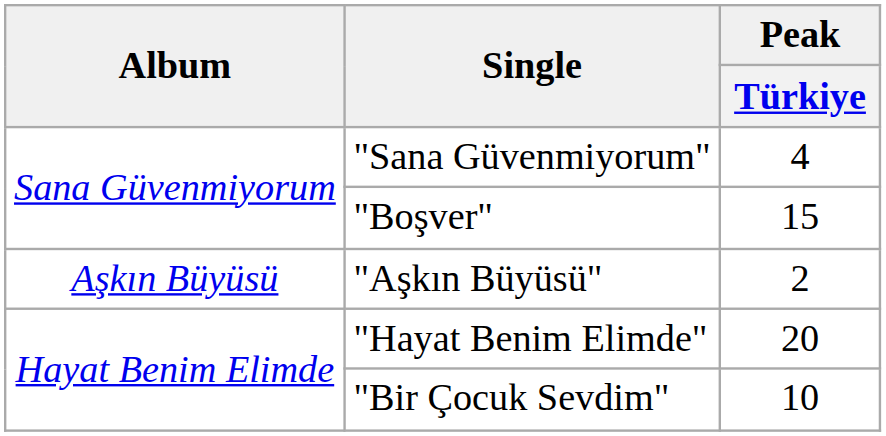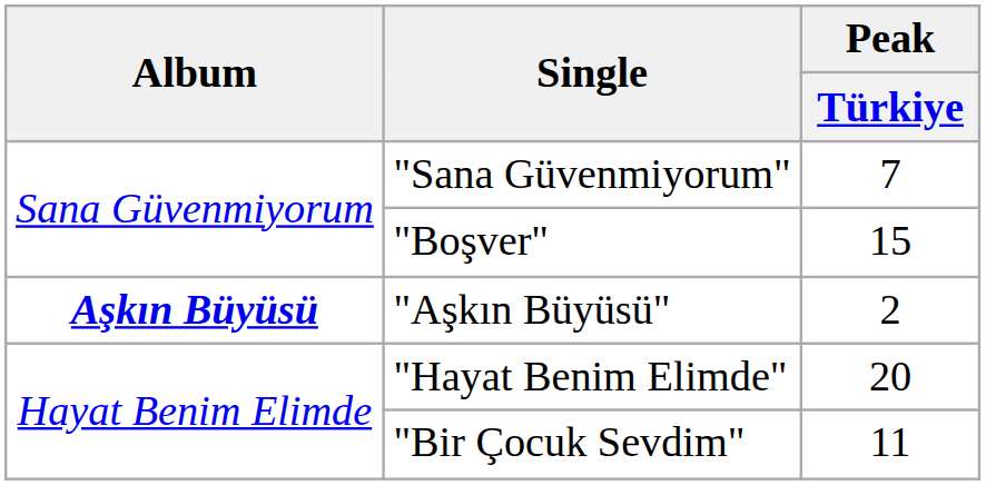"Sana Güvenmiyorum" | Peak / Türkiye: 4 -> 7
"Aşkın Büyüsü" | Album: normal -> bold
"Bir Çocuk Sevdim" | Peak / Türkiye: 10 -> 11
